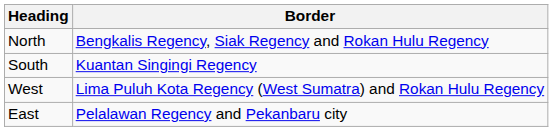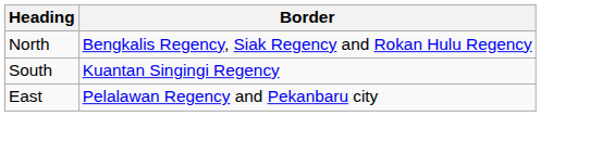- row: West | Lima Puluh Kota Regency (West Sumatra) and Rokan Hulu Regency
